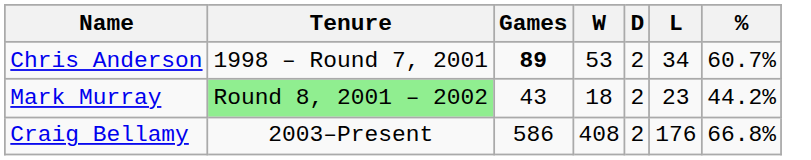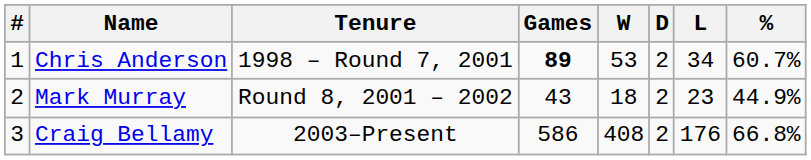+ column: # | 1 | 2 | 3
Mark Murray | Tenure: lightgreen background -> no background
Mark Murray | %: 44.2% -> 44.9%
